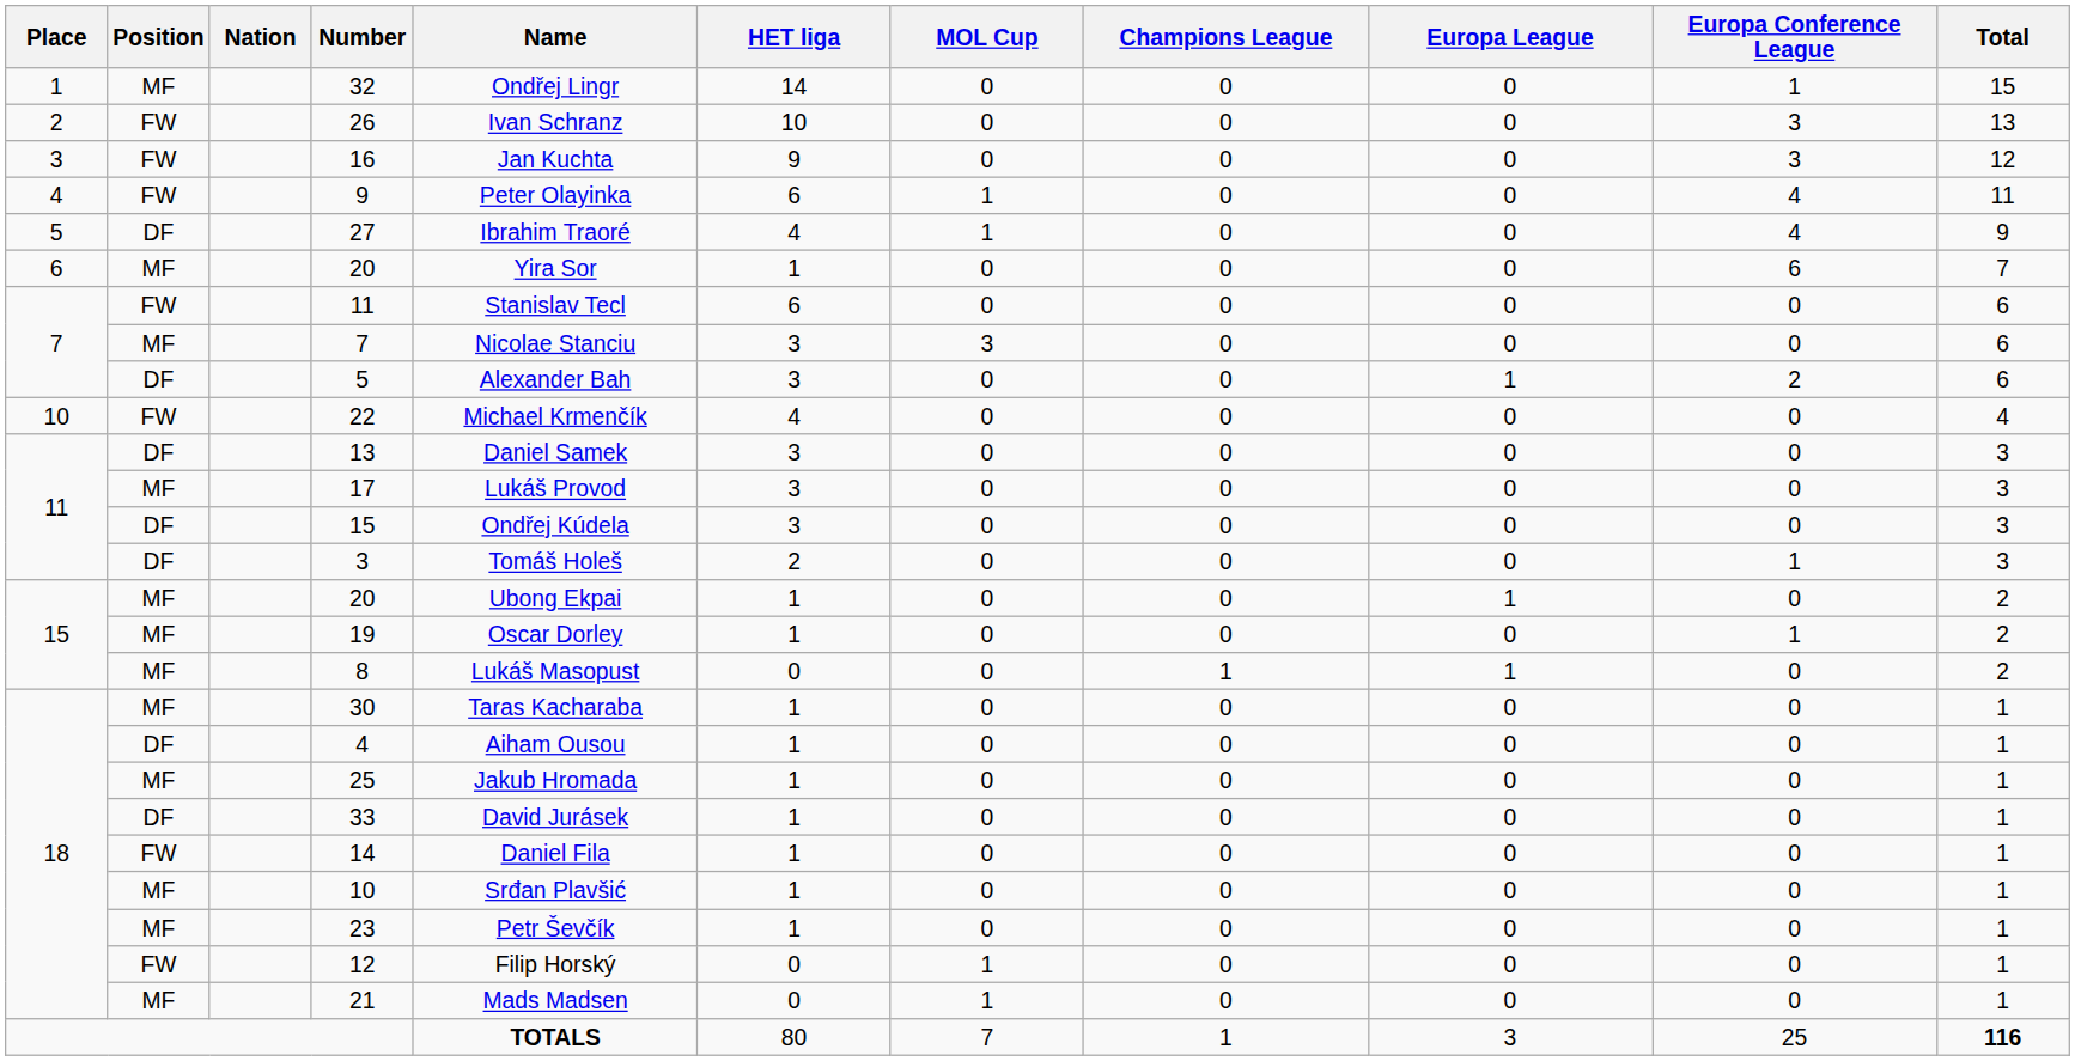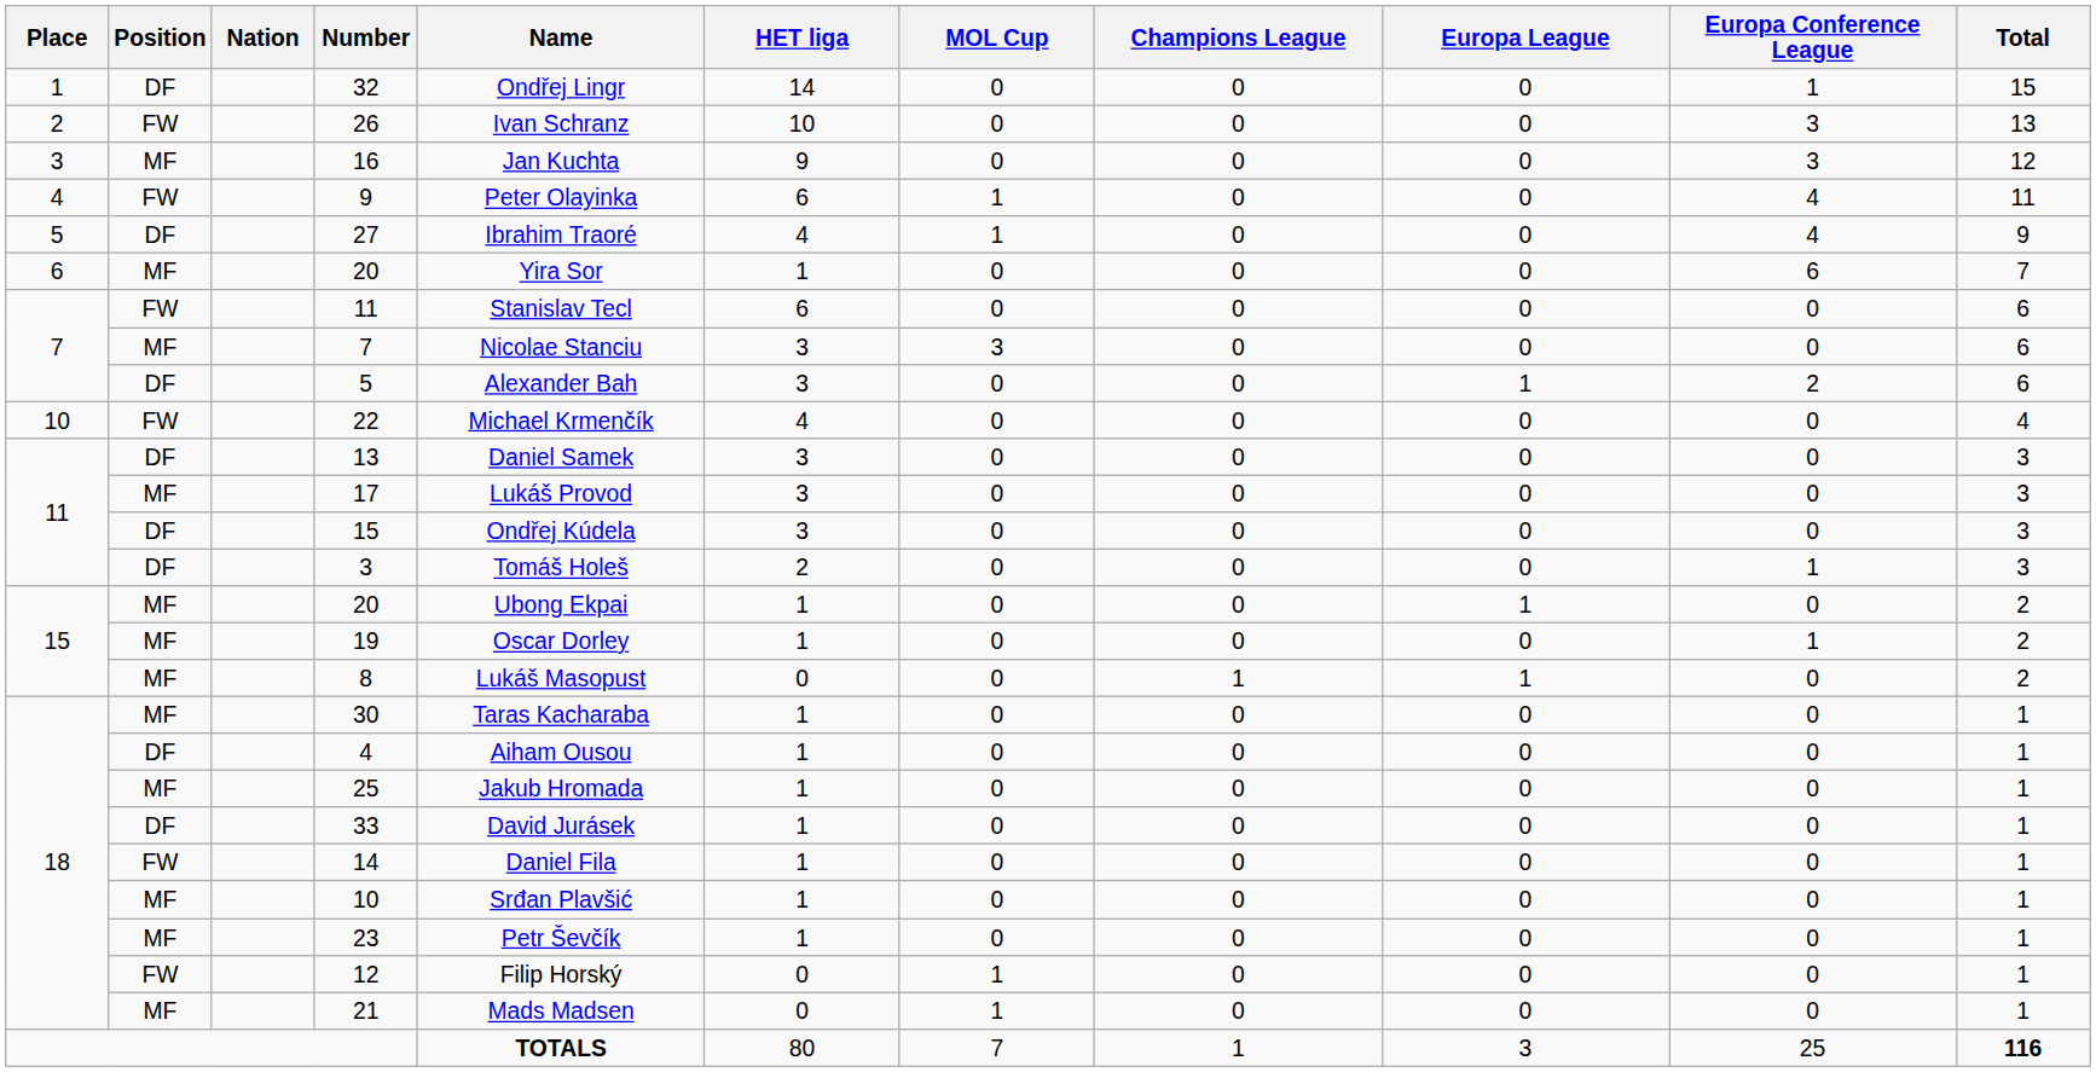32 | Position: MF -> DF
16 | Position: FW -> MF
